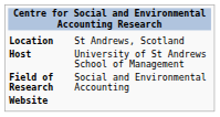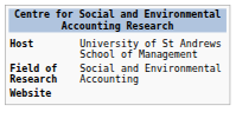- row: Location | St Andrews, Scotland
